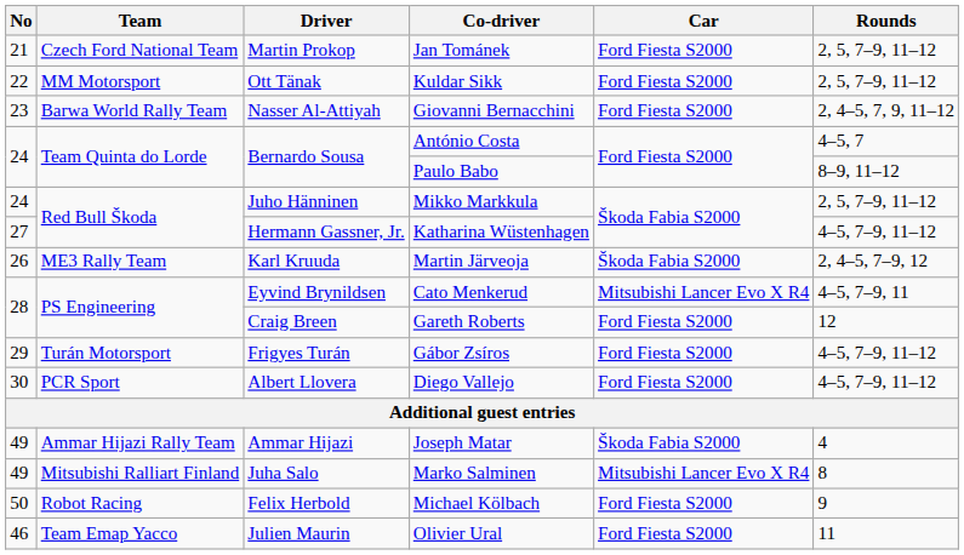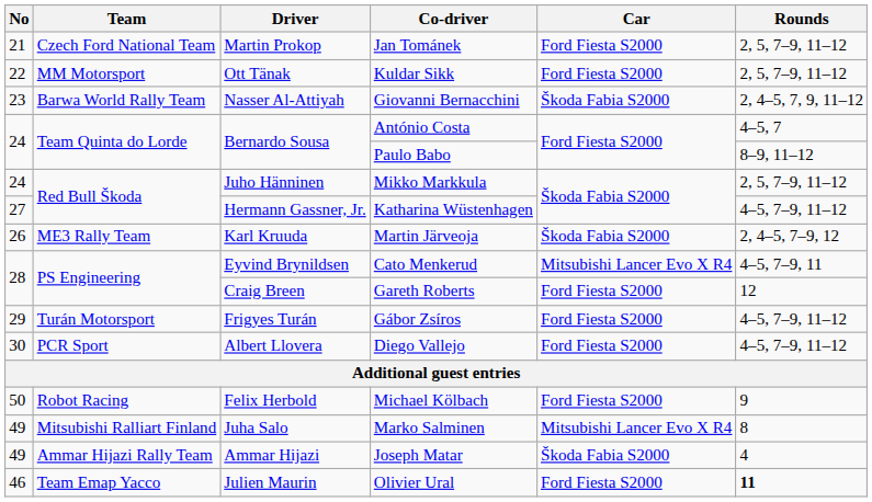Giovanni Bernacchini | Car: Ford Fiesta S2000 -> Škoda Fabia S2000
rows swapped: Joseph Matar <-> Michael Kölbach
Olivier Ural | Rounds: normal -> bold
